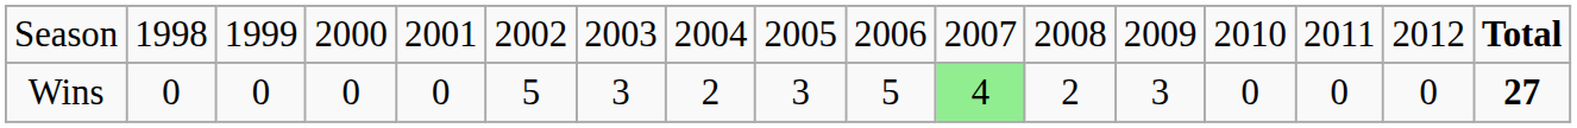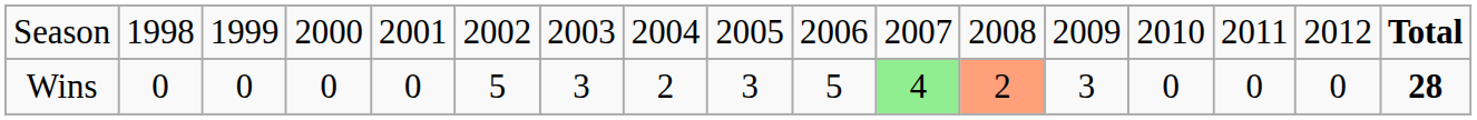Wins | column 12: no background -> lightsalmon background
Wins | column 17: 27 -> 28
